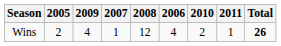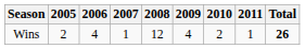columns swapped: 2006 <-> 2009
